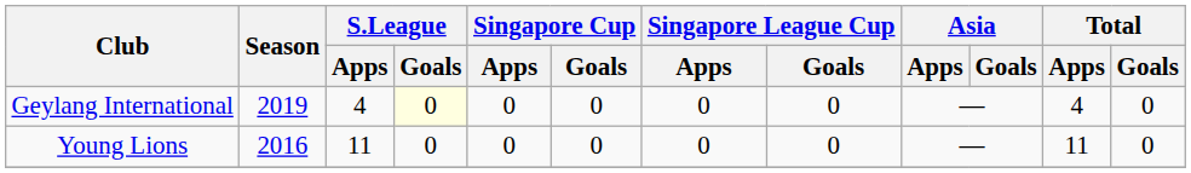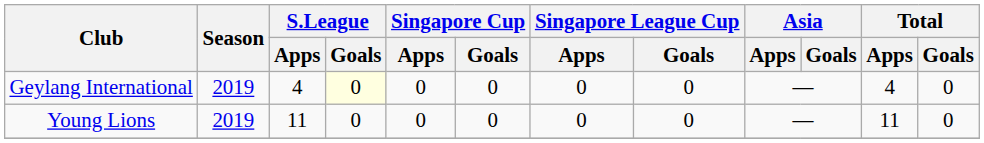Young Lions | Season: 2016 -> 2019
